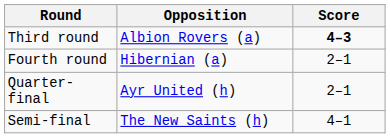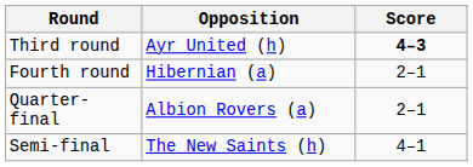Third round | Opposition: Albion Rovers (a) -> Ayr United (h)
Quarter-final | Opposition: Ayr United (h) -> Albion Rovers (a)
